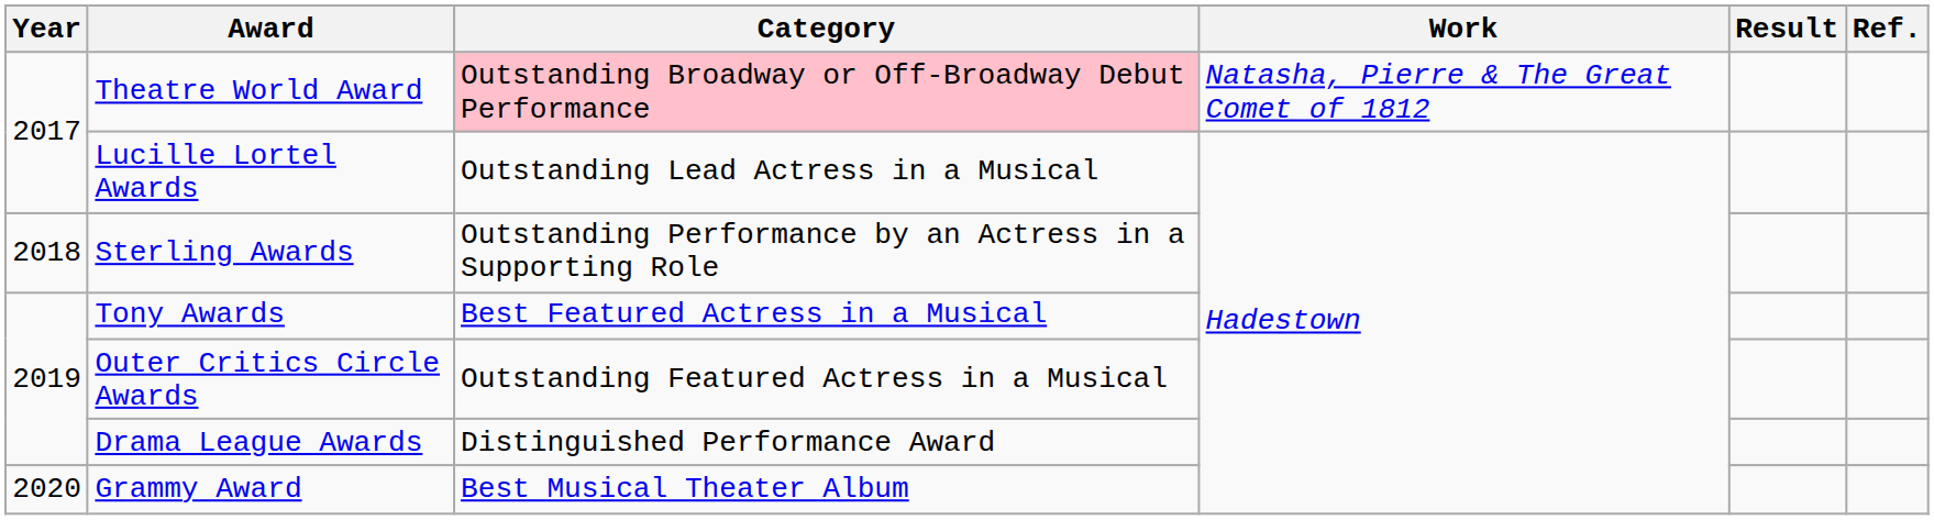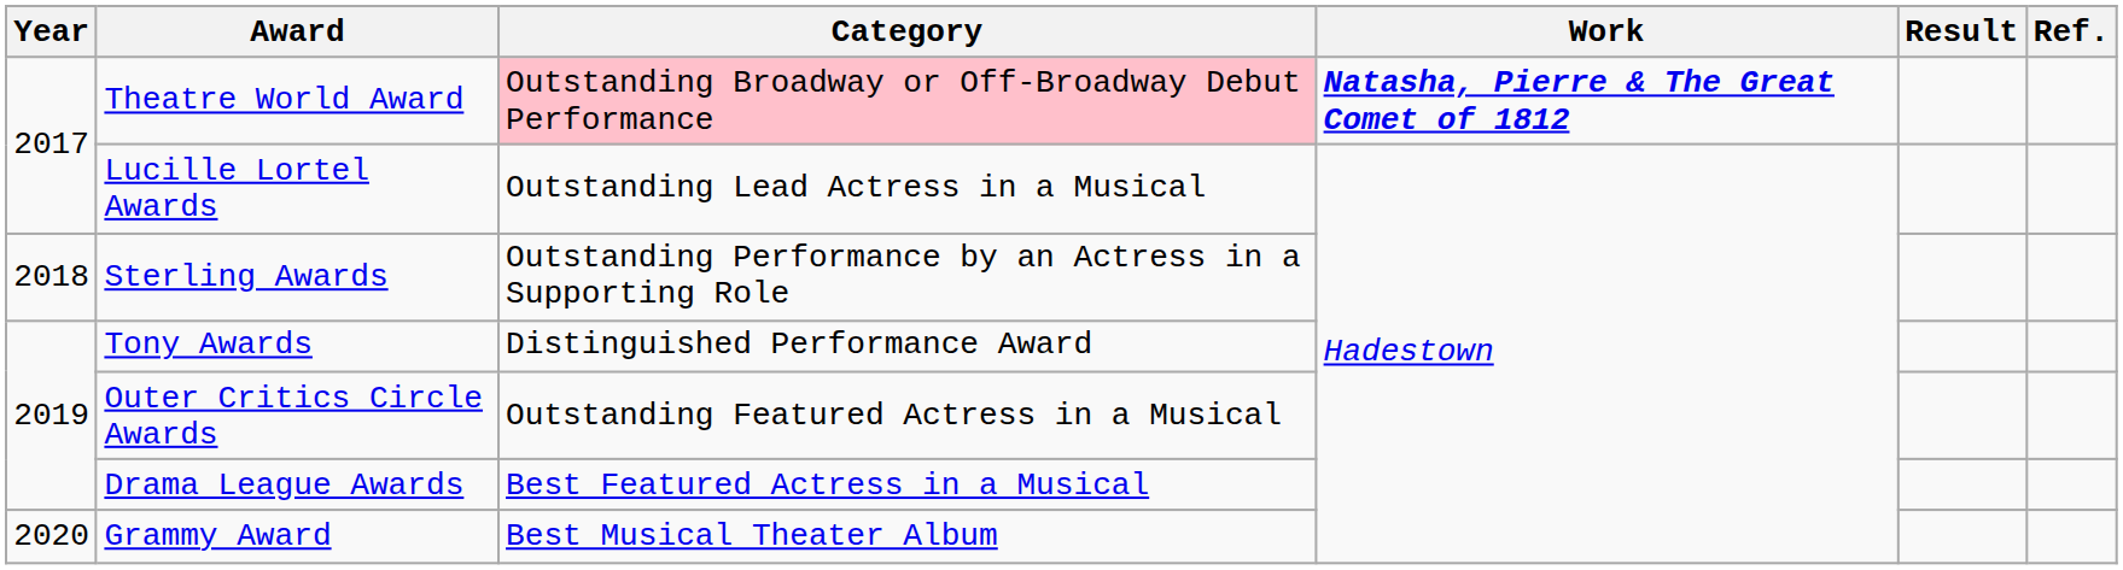Theatre World Award | Work: normal -> bold
Tony Awards | Category: Best Featured Actress in a Musical -> Distinguished Performance Award
Drama League Awards | Category: Distinguished Performance Award -> Best Featured Actress in a Musical
